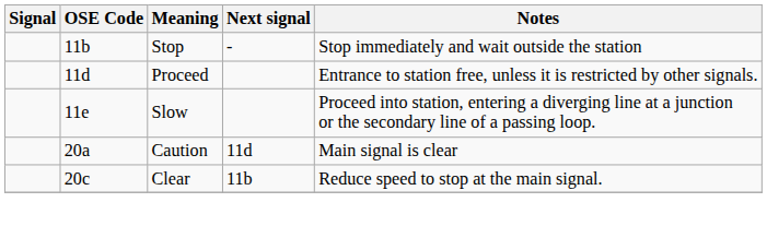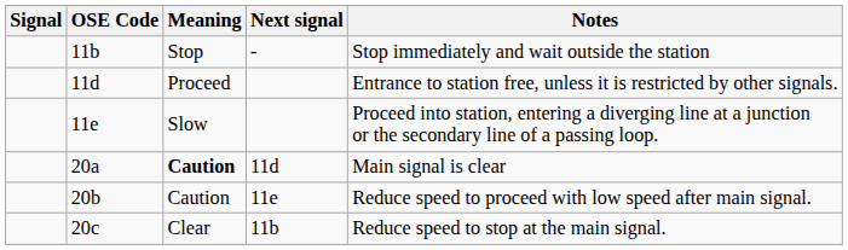20a | Meaning: normal -> bold
+ row: 20b | Caution | 11e | Reduce speed to proceed with low speed after main signal.
